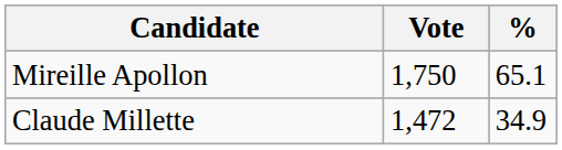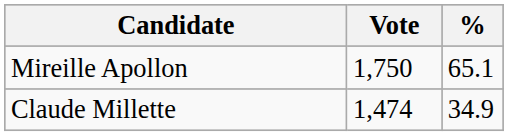Claude Millette | Vote: 1,472 -> 1,474
